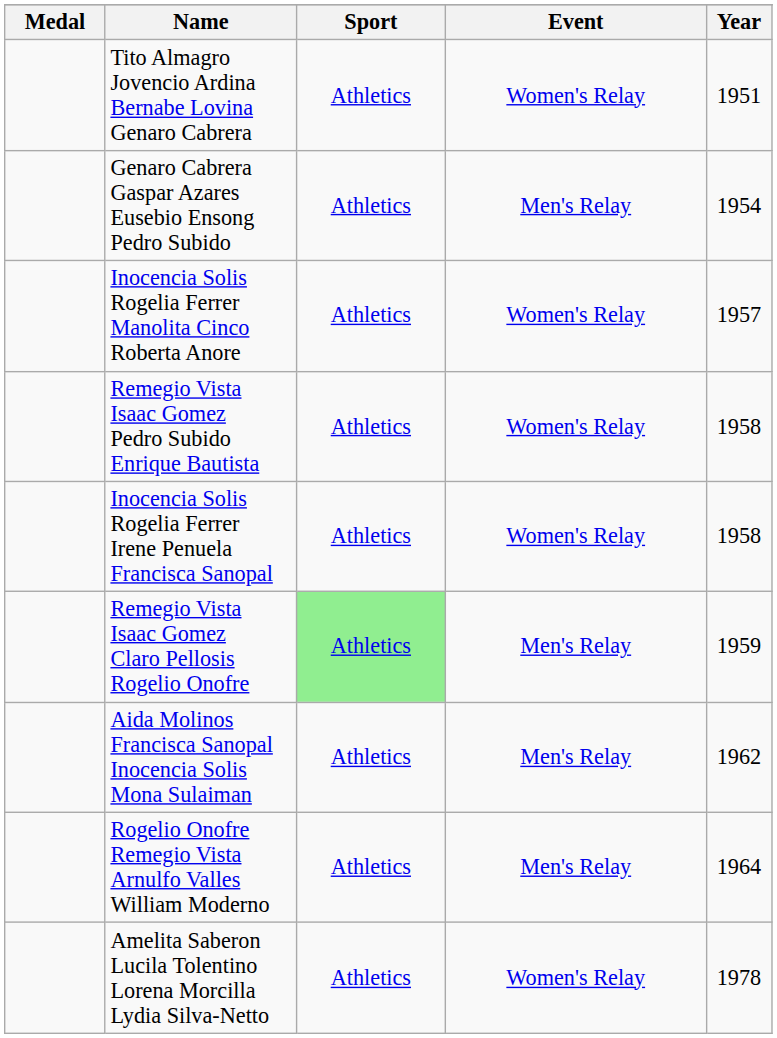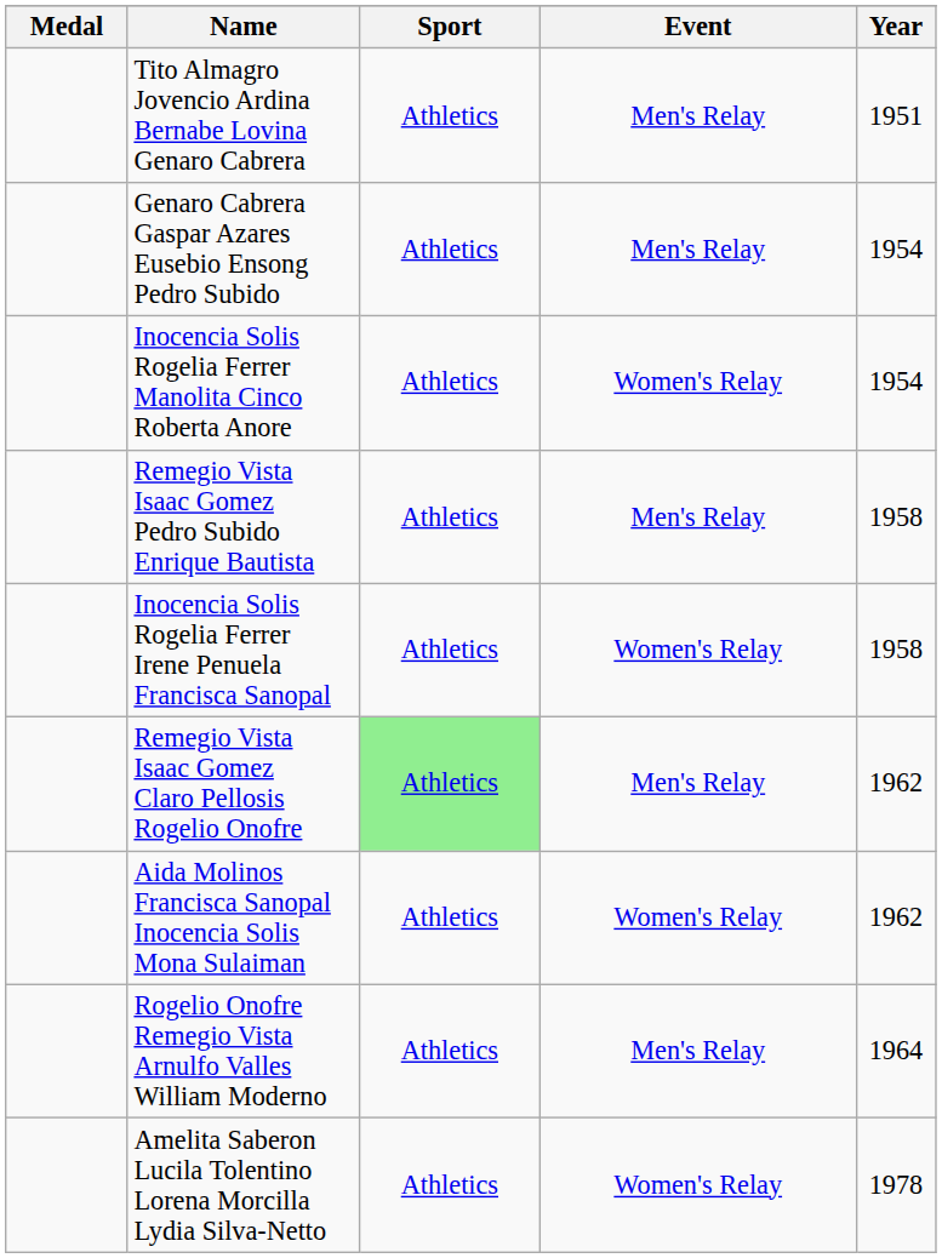Tito Almagro Jovencio Ardina Bernabe Lovina Genaro Cabrera | Event: Women's Relay -> Men's Relay
Inocencia Solis Rogelia Ferrer Manolita Cinco Roberta Anore | Year: 1957 -> 1954
Remegio Vista Isaac Gomez Pedro Subido Enrique Bautista | Event: Women's Relay -> Men's Relay
Remegio Vista Isaac Gomez Claro Pellosis Rogelio Onofre | Year: 1959 -> 1962
Aida Molinos Francisca Sanopal Inocencia Solis Mona Sulaiman | Event: Men's Relay -> Women's Relay
